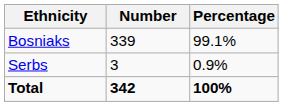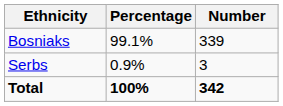columns swapped: Number <-> Percentage
